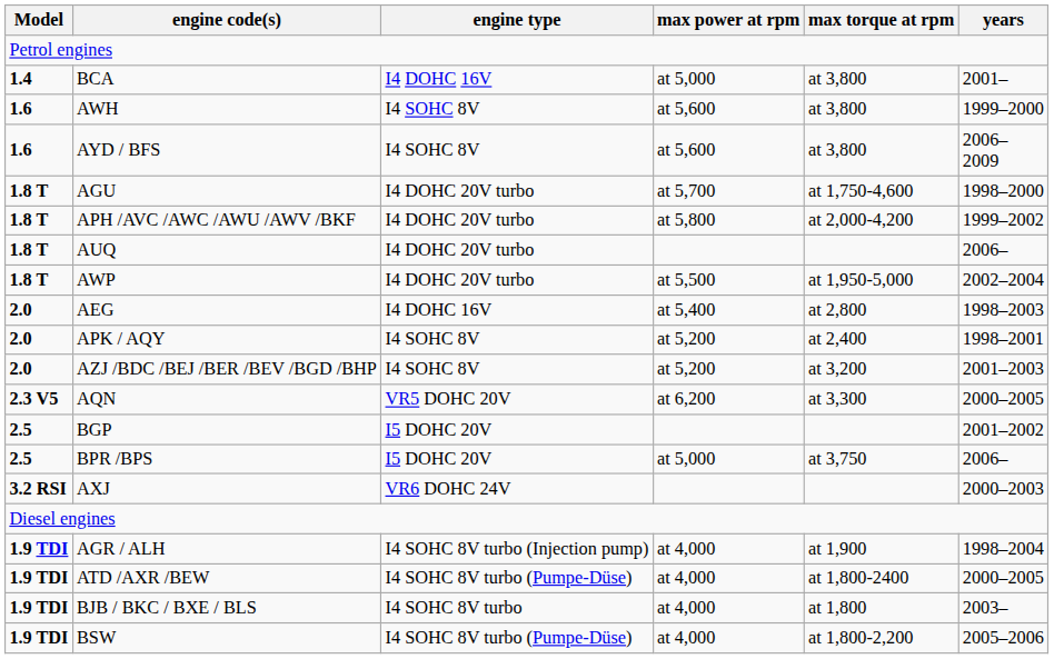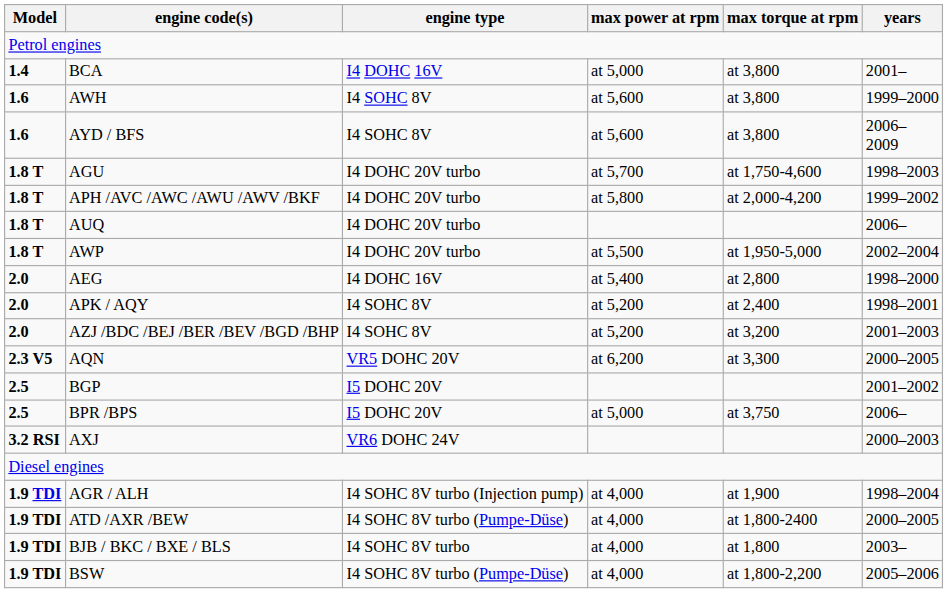AGU | years: 1998–2000 -> 1998–2003
AEG | years: 1998–2003 -> 1998–2000
